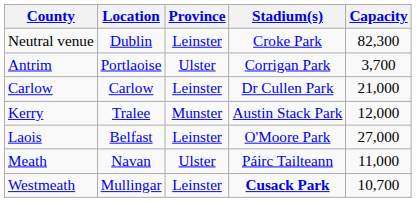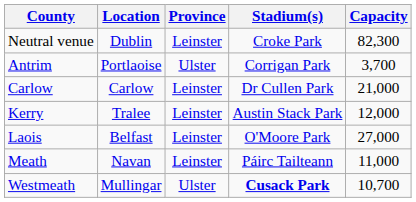Kerry | Province: Munster -> Leinster
Meath | Province: Ulster -> Leinster
Westmeath | Province: Leinster -> Ulster
